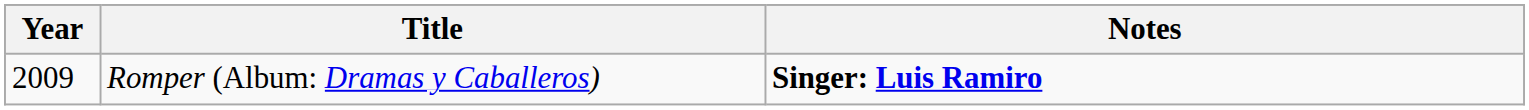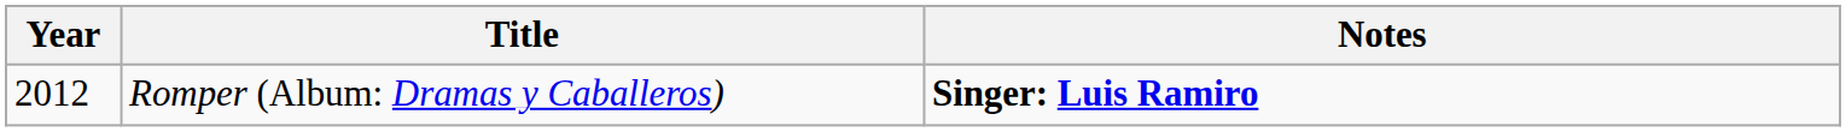Romper (Album: Dramas y Caballeros) | Year: 2009 -> 2012
